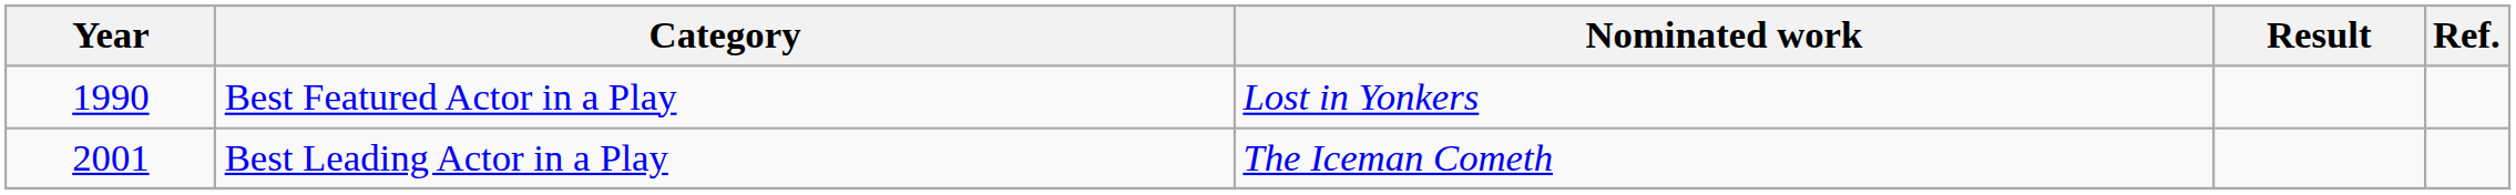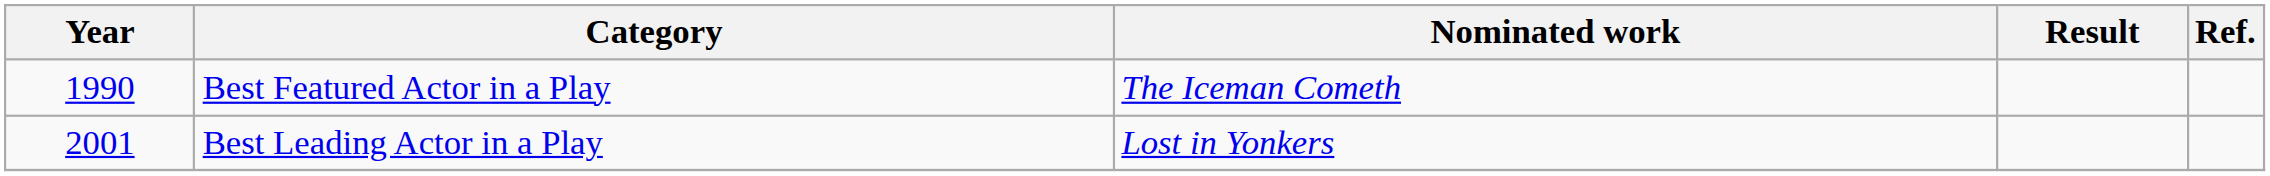Best Featured Actor in a Play | Nominated work: Lost in Yonkers -> The Iceman Cometh
Best Leading Actor in a Play | Nominated work: The Iceman Cometh -> Lost in Yonkers
